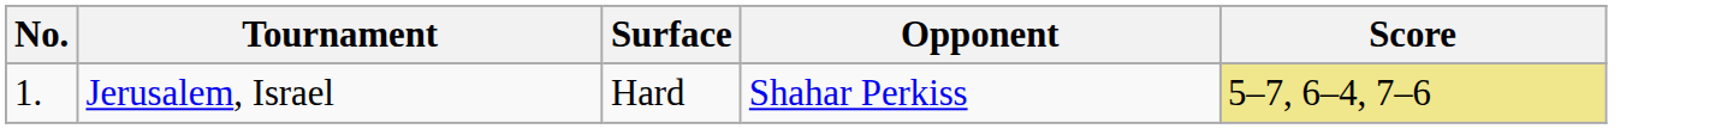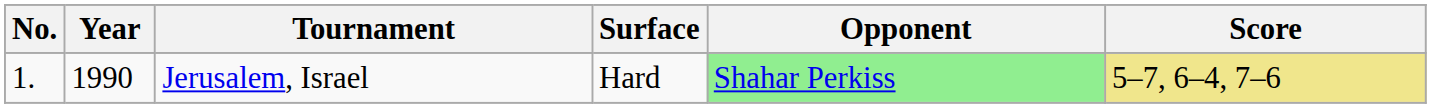+ column: Year | 1990
Jerusalem, Israel | Opponent: no background -> lightgreen background
